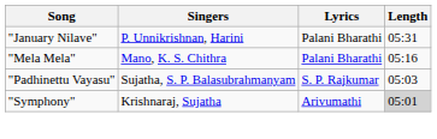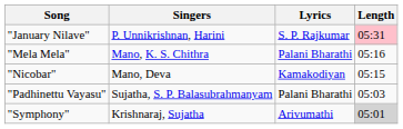"January Nilave" | Lyrics: Palani Bharathi -> S. P. Rajkumar
"January Nilave" | Length: no background -> pink background
+ row: "Nicobar" | Mano, Deva | Kamakodiyan | 05:15
"Padhinettu Vayasu" | Lyrics: S. P. Rajkumar -> Palani Bharathi
